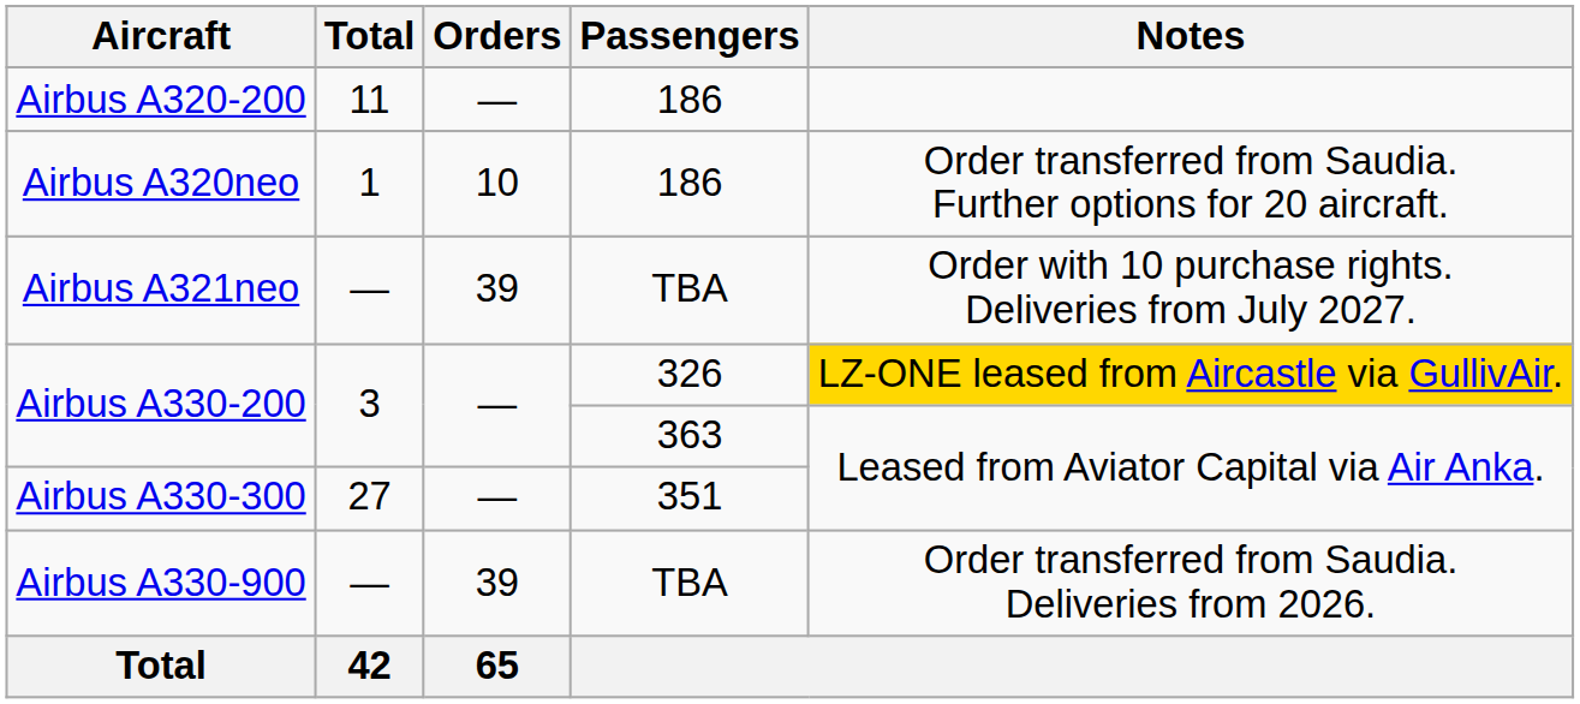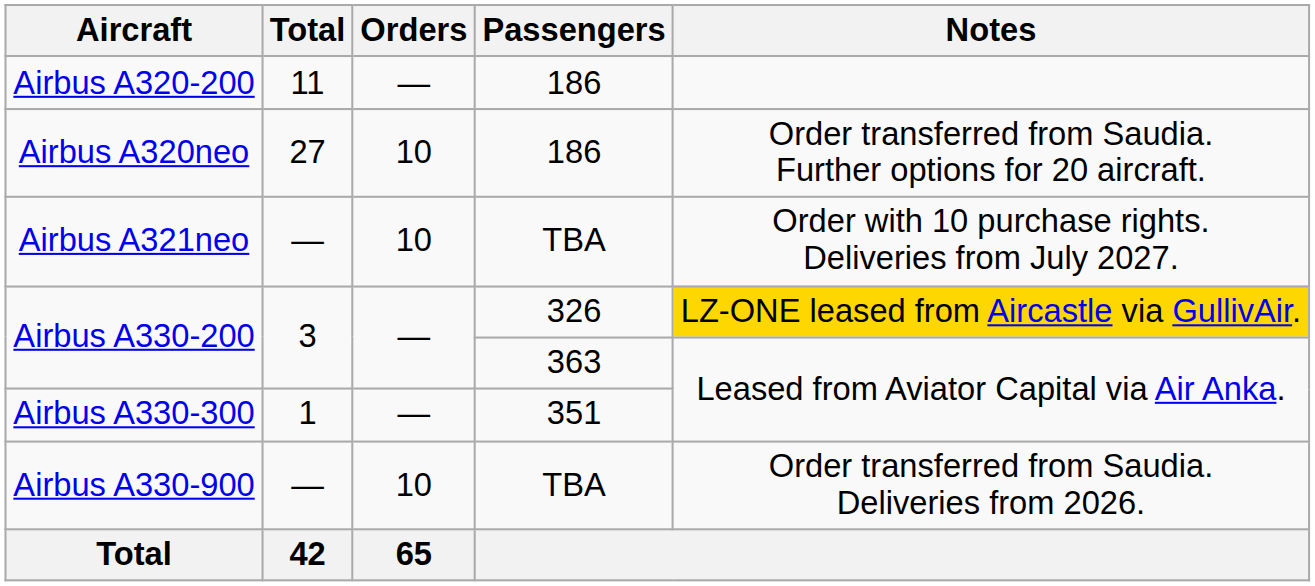Airbus A320neo | Total: 1 -> 27
Airbus A321neo | Orders: 39 -> 10
Airbus A330-300 | Total: 27 -> 1
Airbus A330-900 | Orders: 39 -> 10
